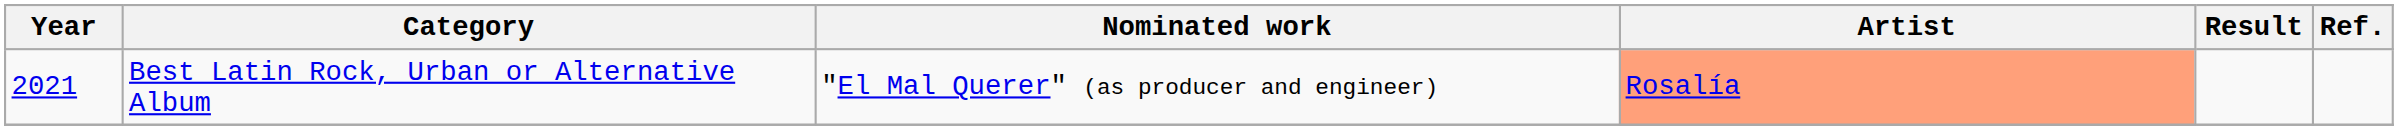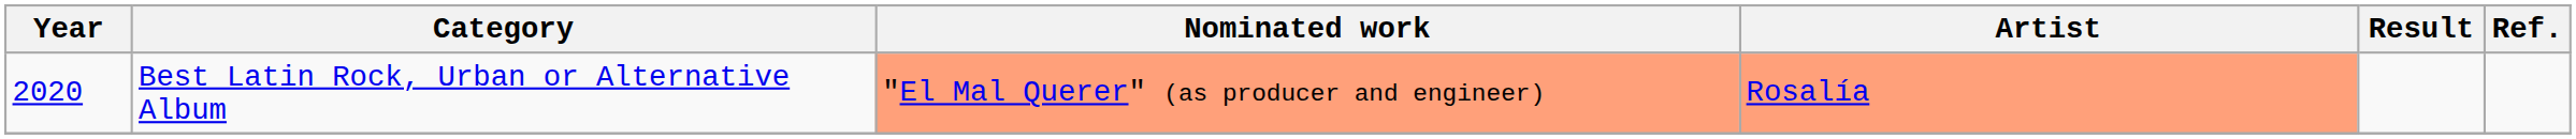Best Latin Rock, Urban or Alternative Album | Year: 2021 -> 2020
Best Latin Rock, Urban or Alternative Album | Nominated work: no background -> lightsalmon background
